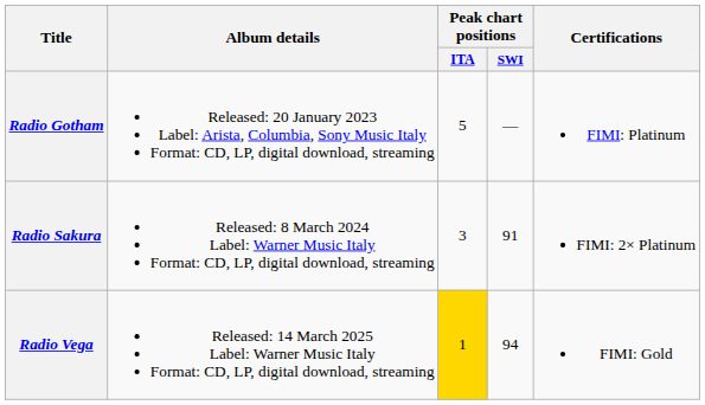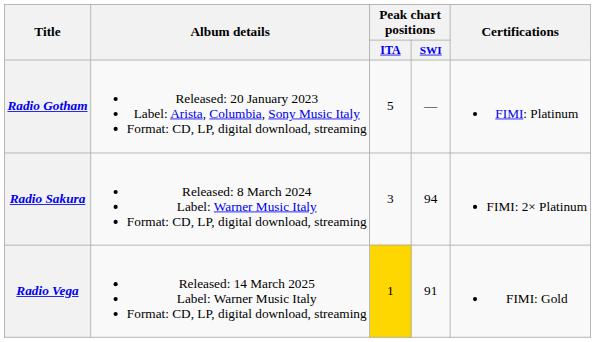Radio Sakura | Peak chart positions / SWI: 91 -> 94
Radio Vega | Peak chart positions / SWI: 94 -> 91
